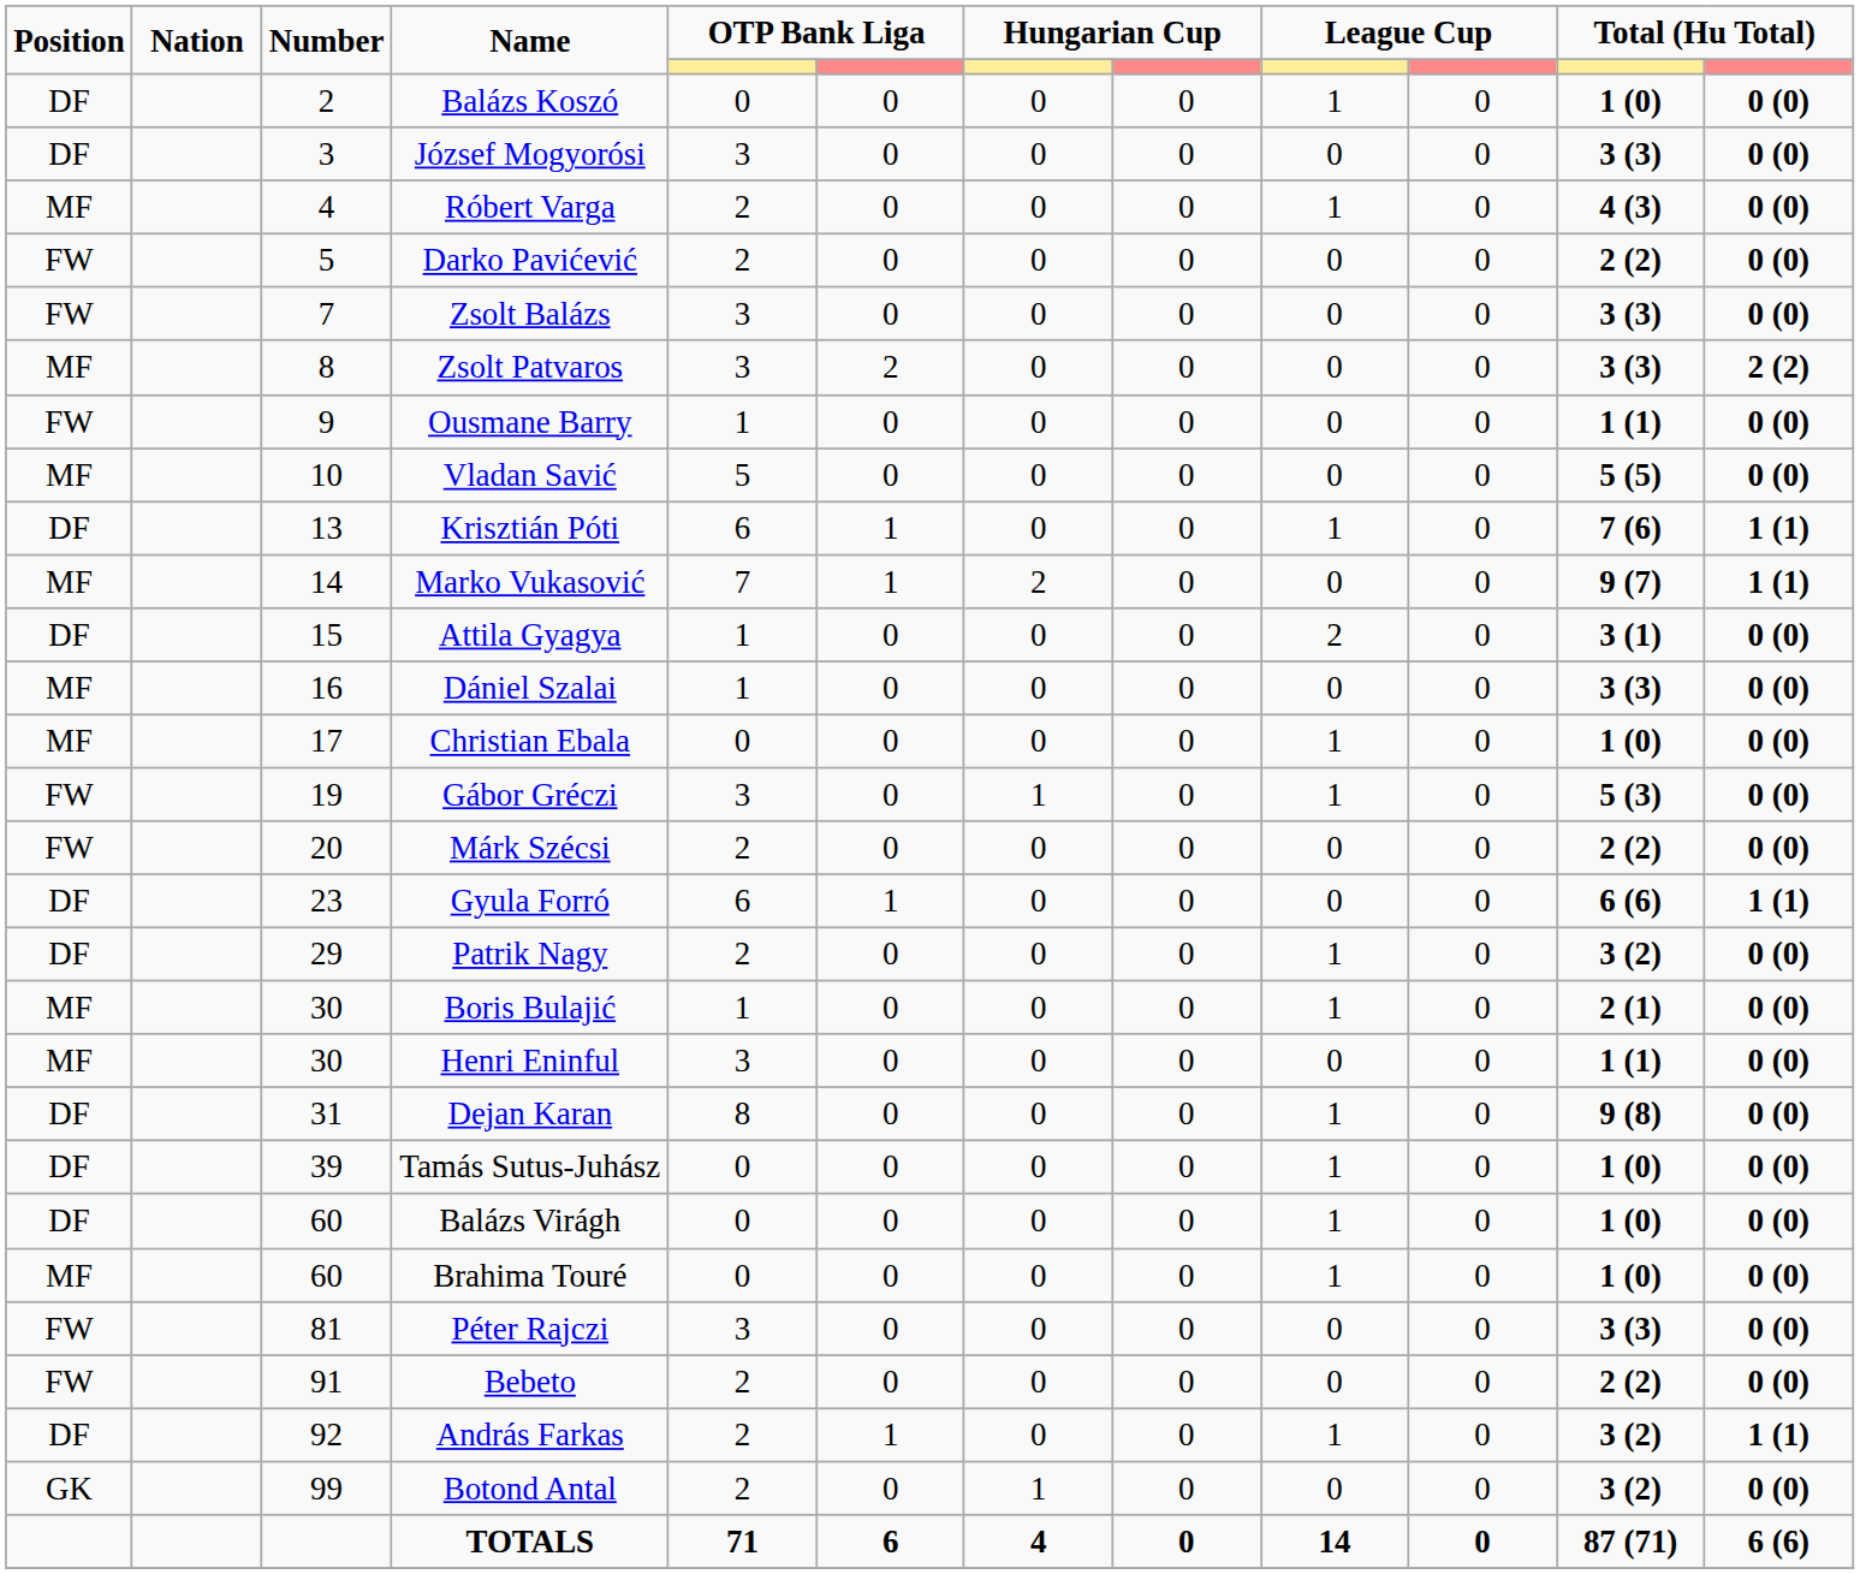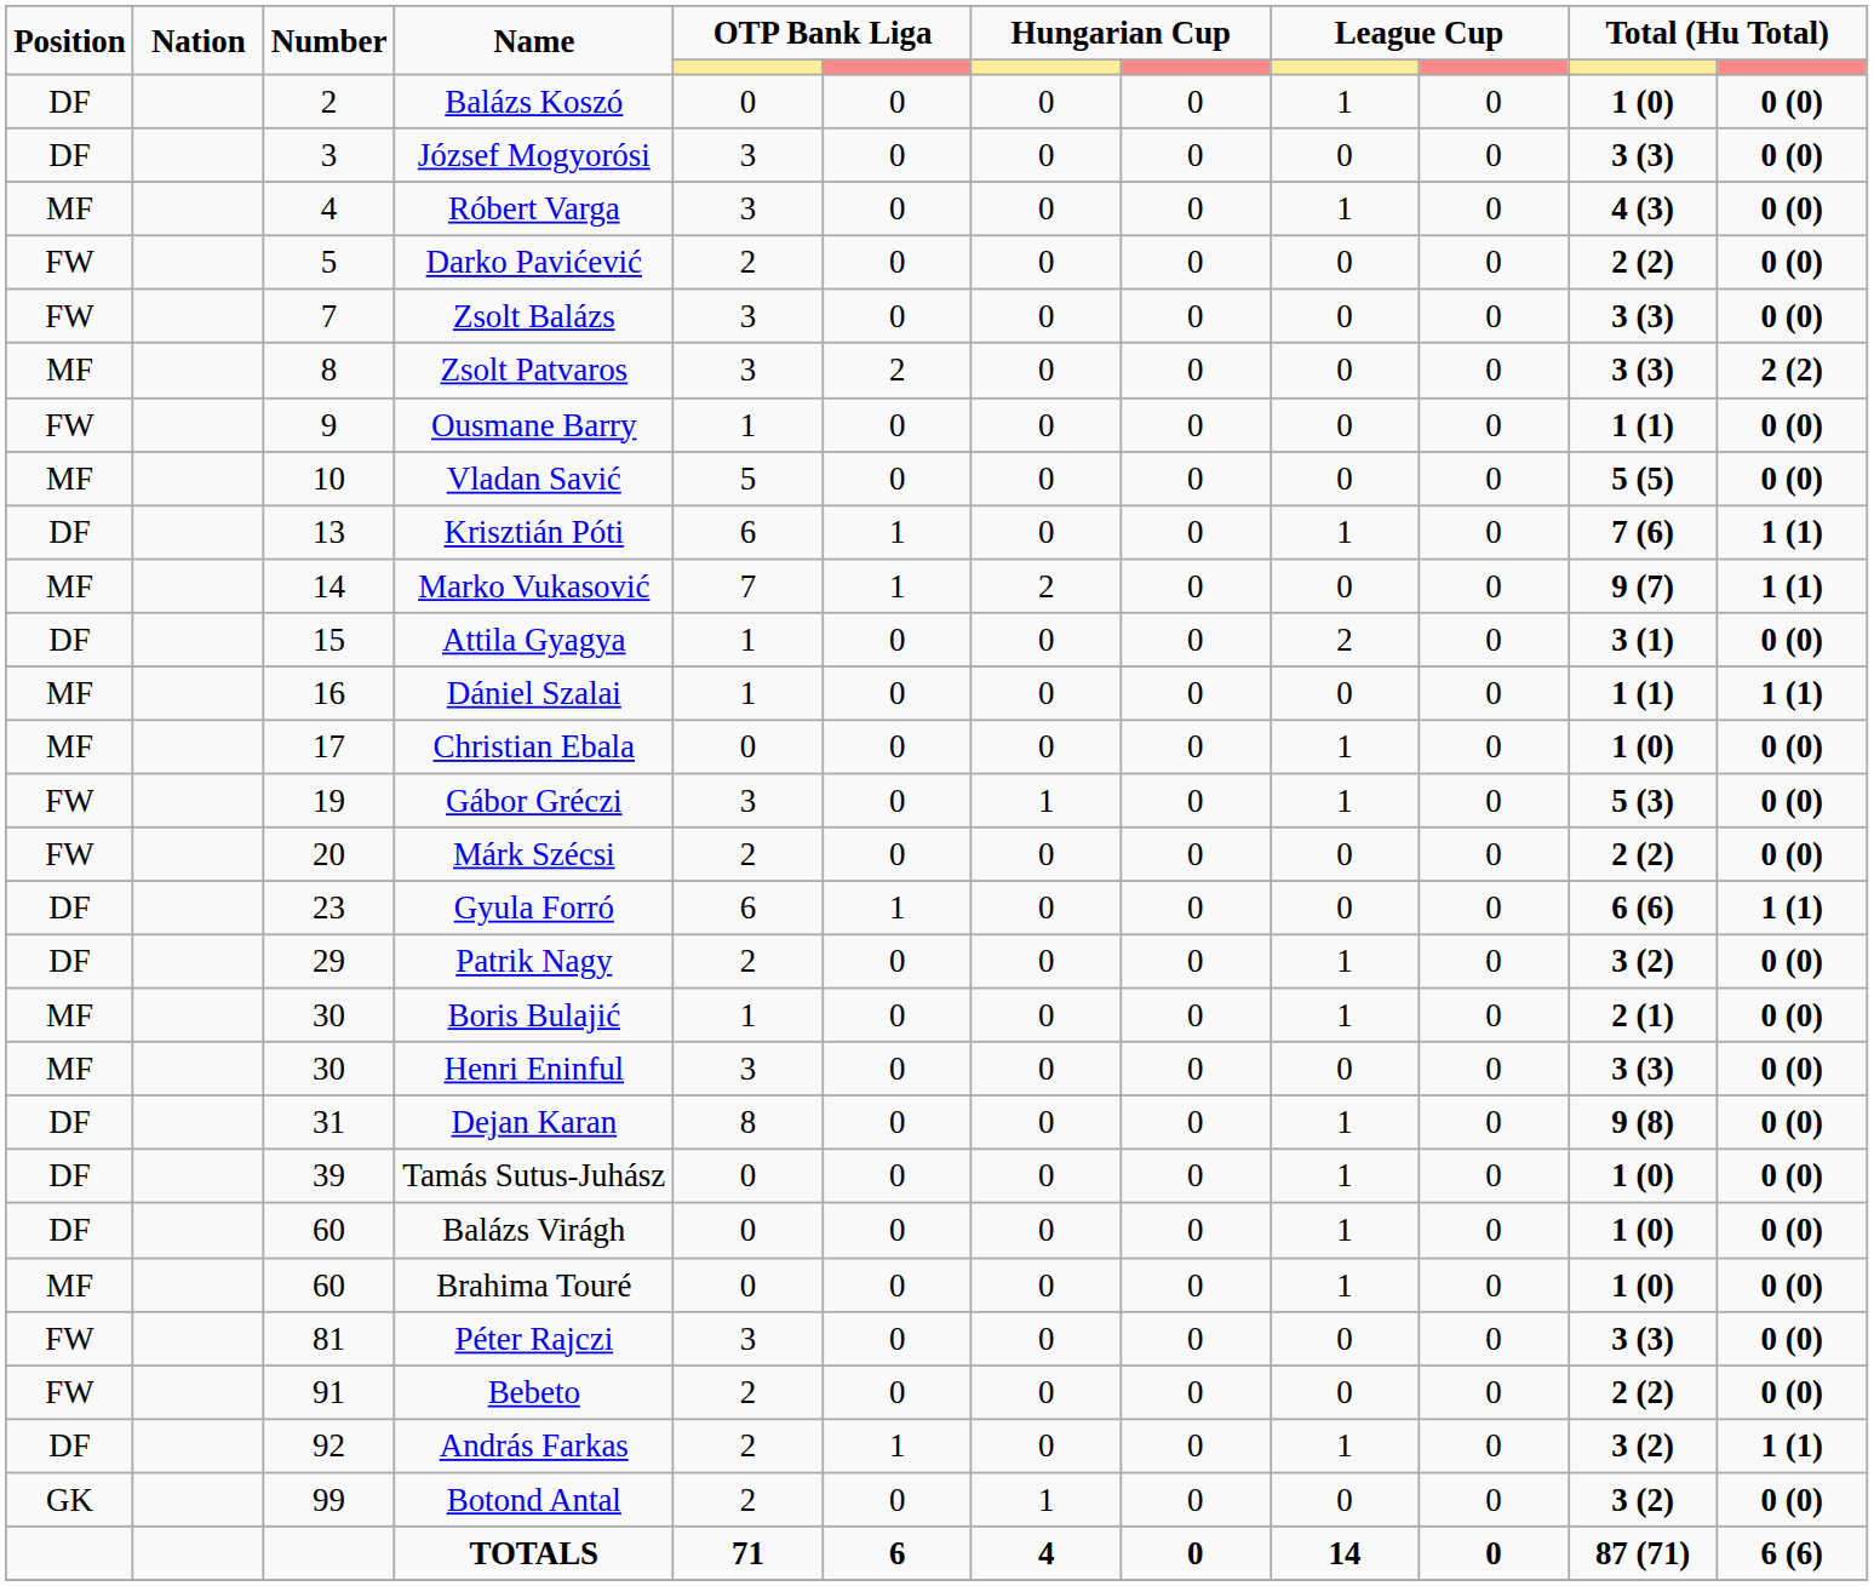Róbert Varga | column 5: 2 -> 3
Dániel Szalai | column 11: 3 (3) -> 1 (1)
Dániel Szalai | column 12: 0 (0) -> 1 (1)
Henri Eninful | column 11: 1 (1) -> 3 (3)
